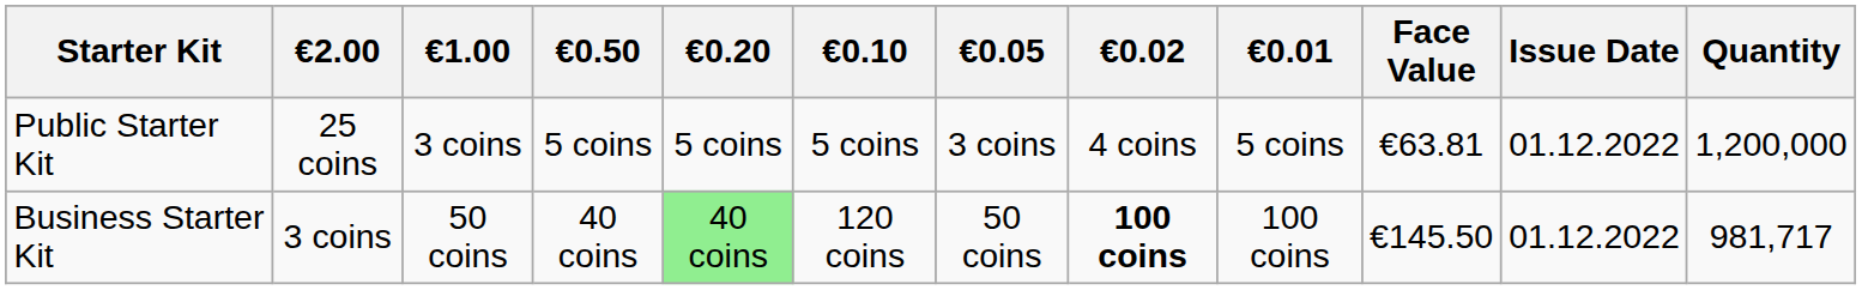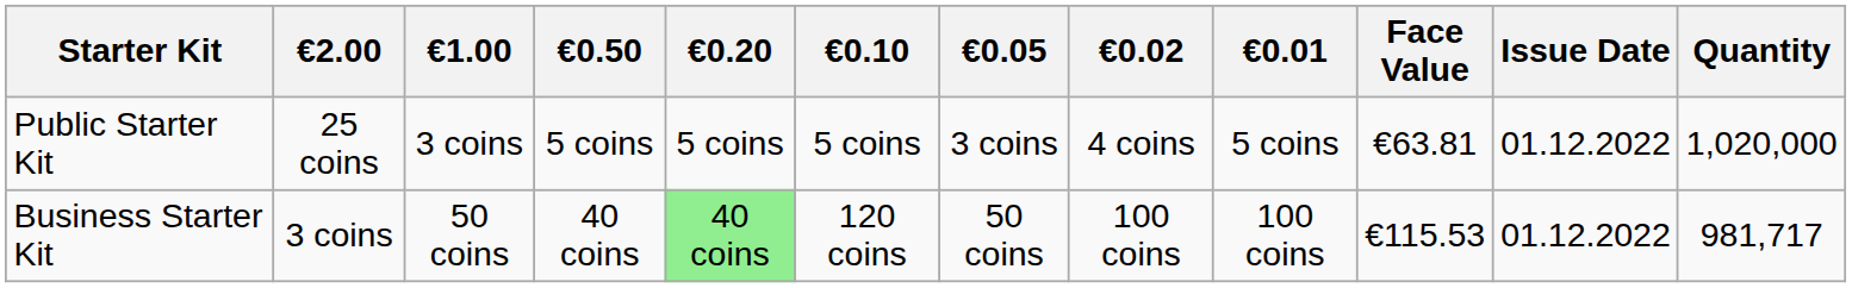Public Starter Kit | Quantity: 1,200,000 -> 1,020,000
Business Starter Kit | €0.02: bold -> normal
Business Starter Kit | Face Value: €145.50 -> €115.53
